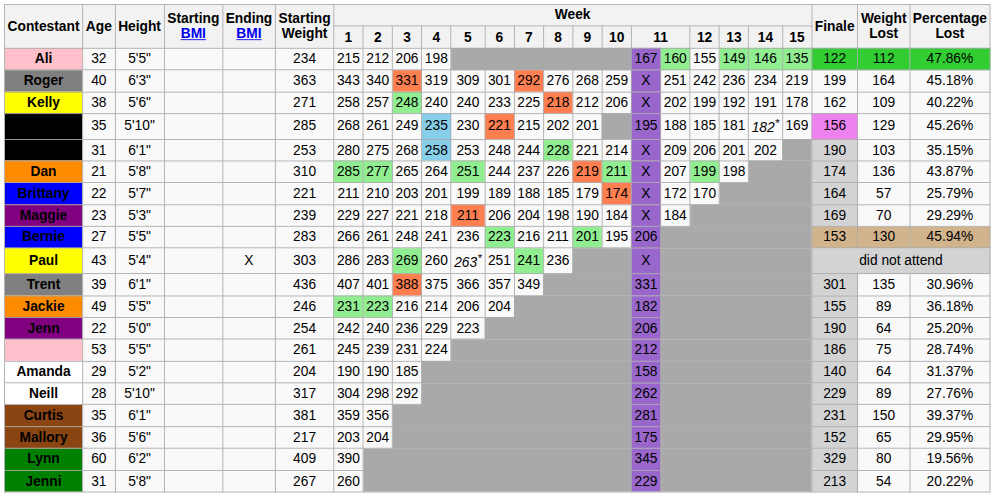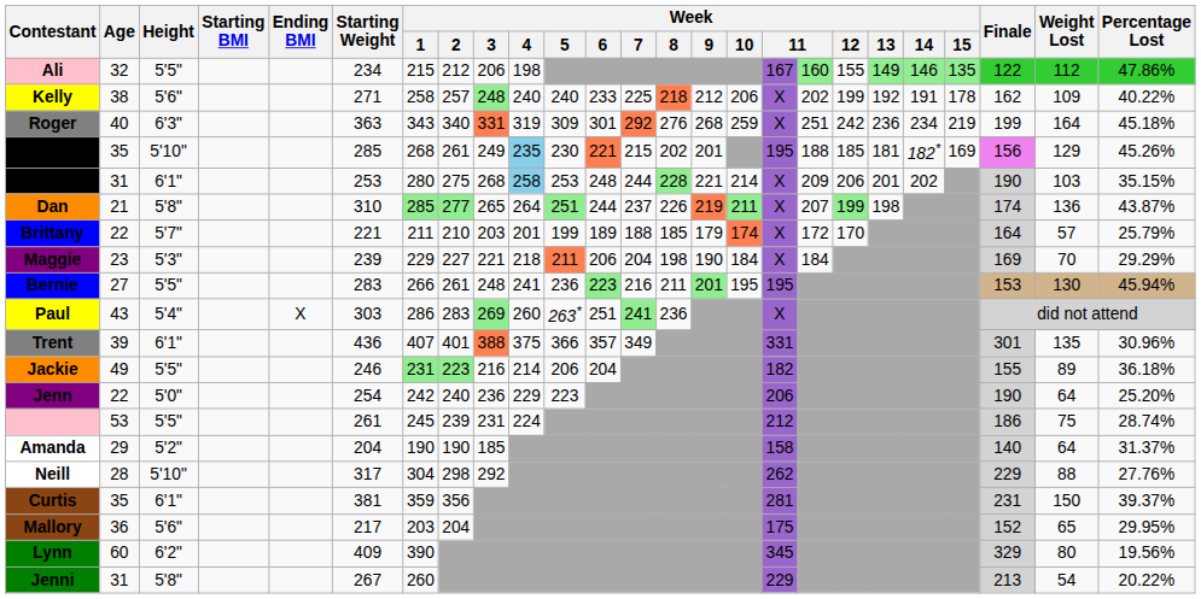rows swapped: Roger <-> Kelly
Bernie | column 17: 206 -> 195
Neill | Weight Lost: 89 -> 88
